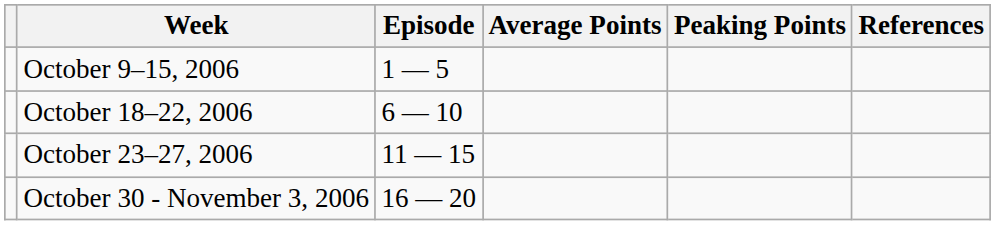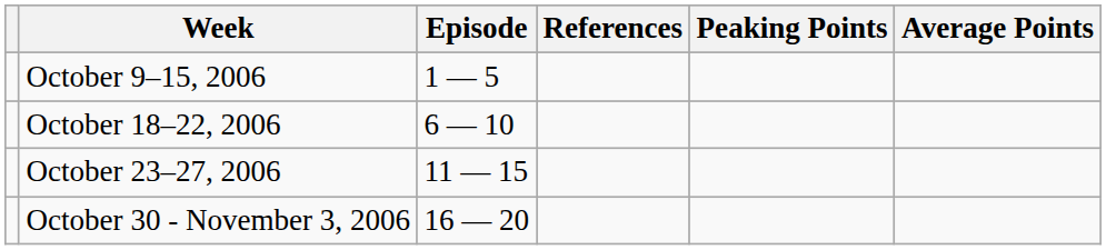columns swapped: Average Points <-> References
